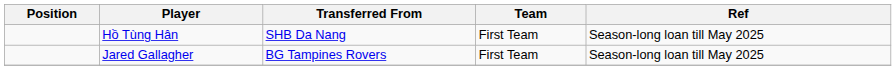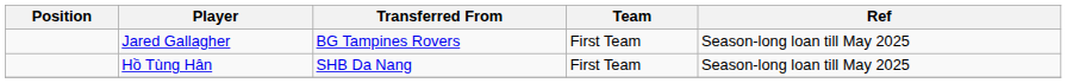rows swapped: Hồ Tùng Hân <-> Jared Gallagher
